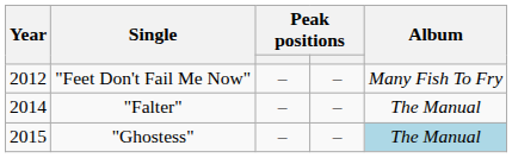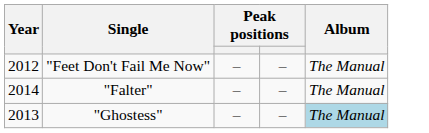"Feet Don't Fail Me Now" | Album: Many Fish To Fry -> The Manual
"Ghostess" | Year: 2015 -> 2013
